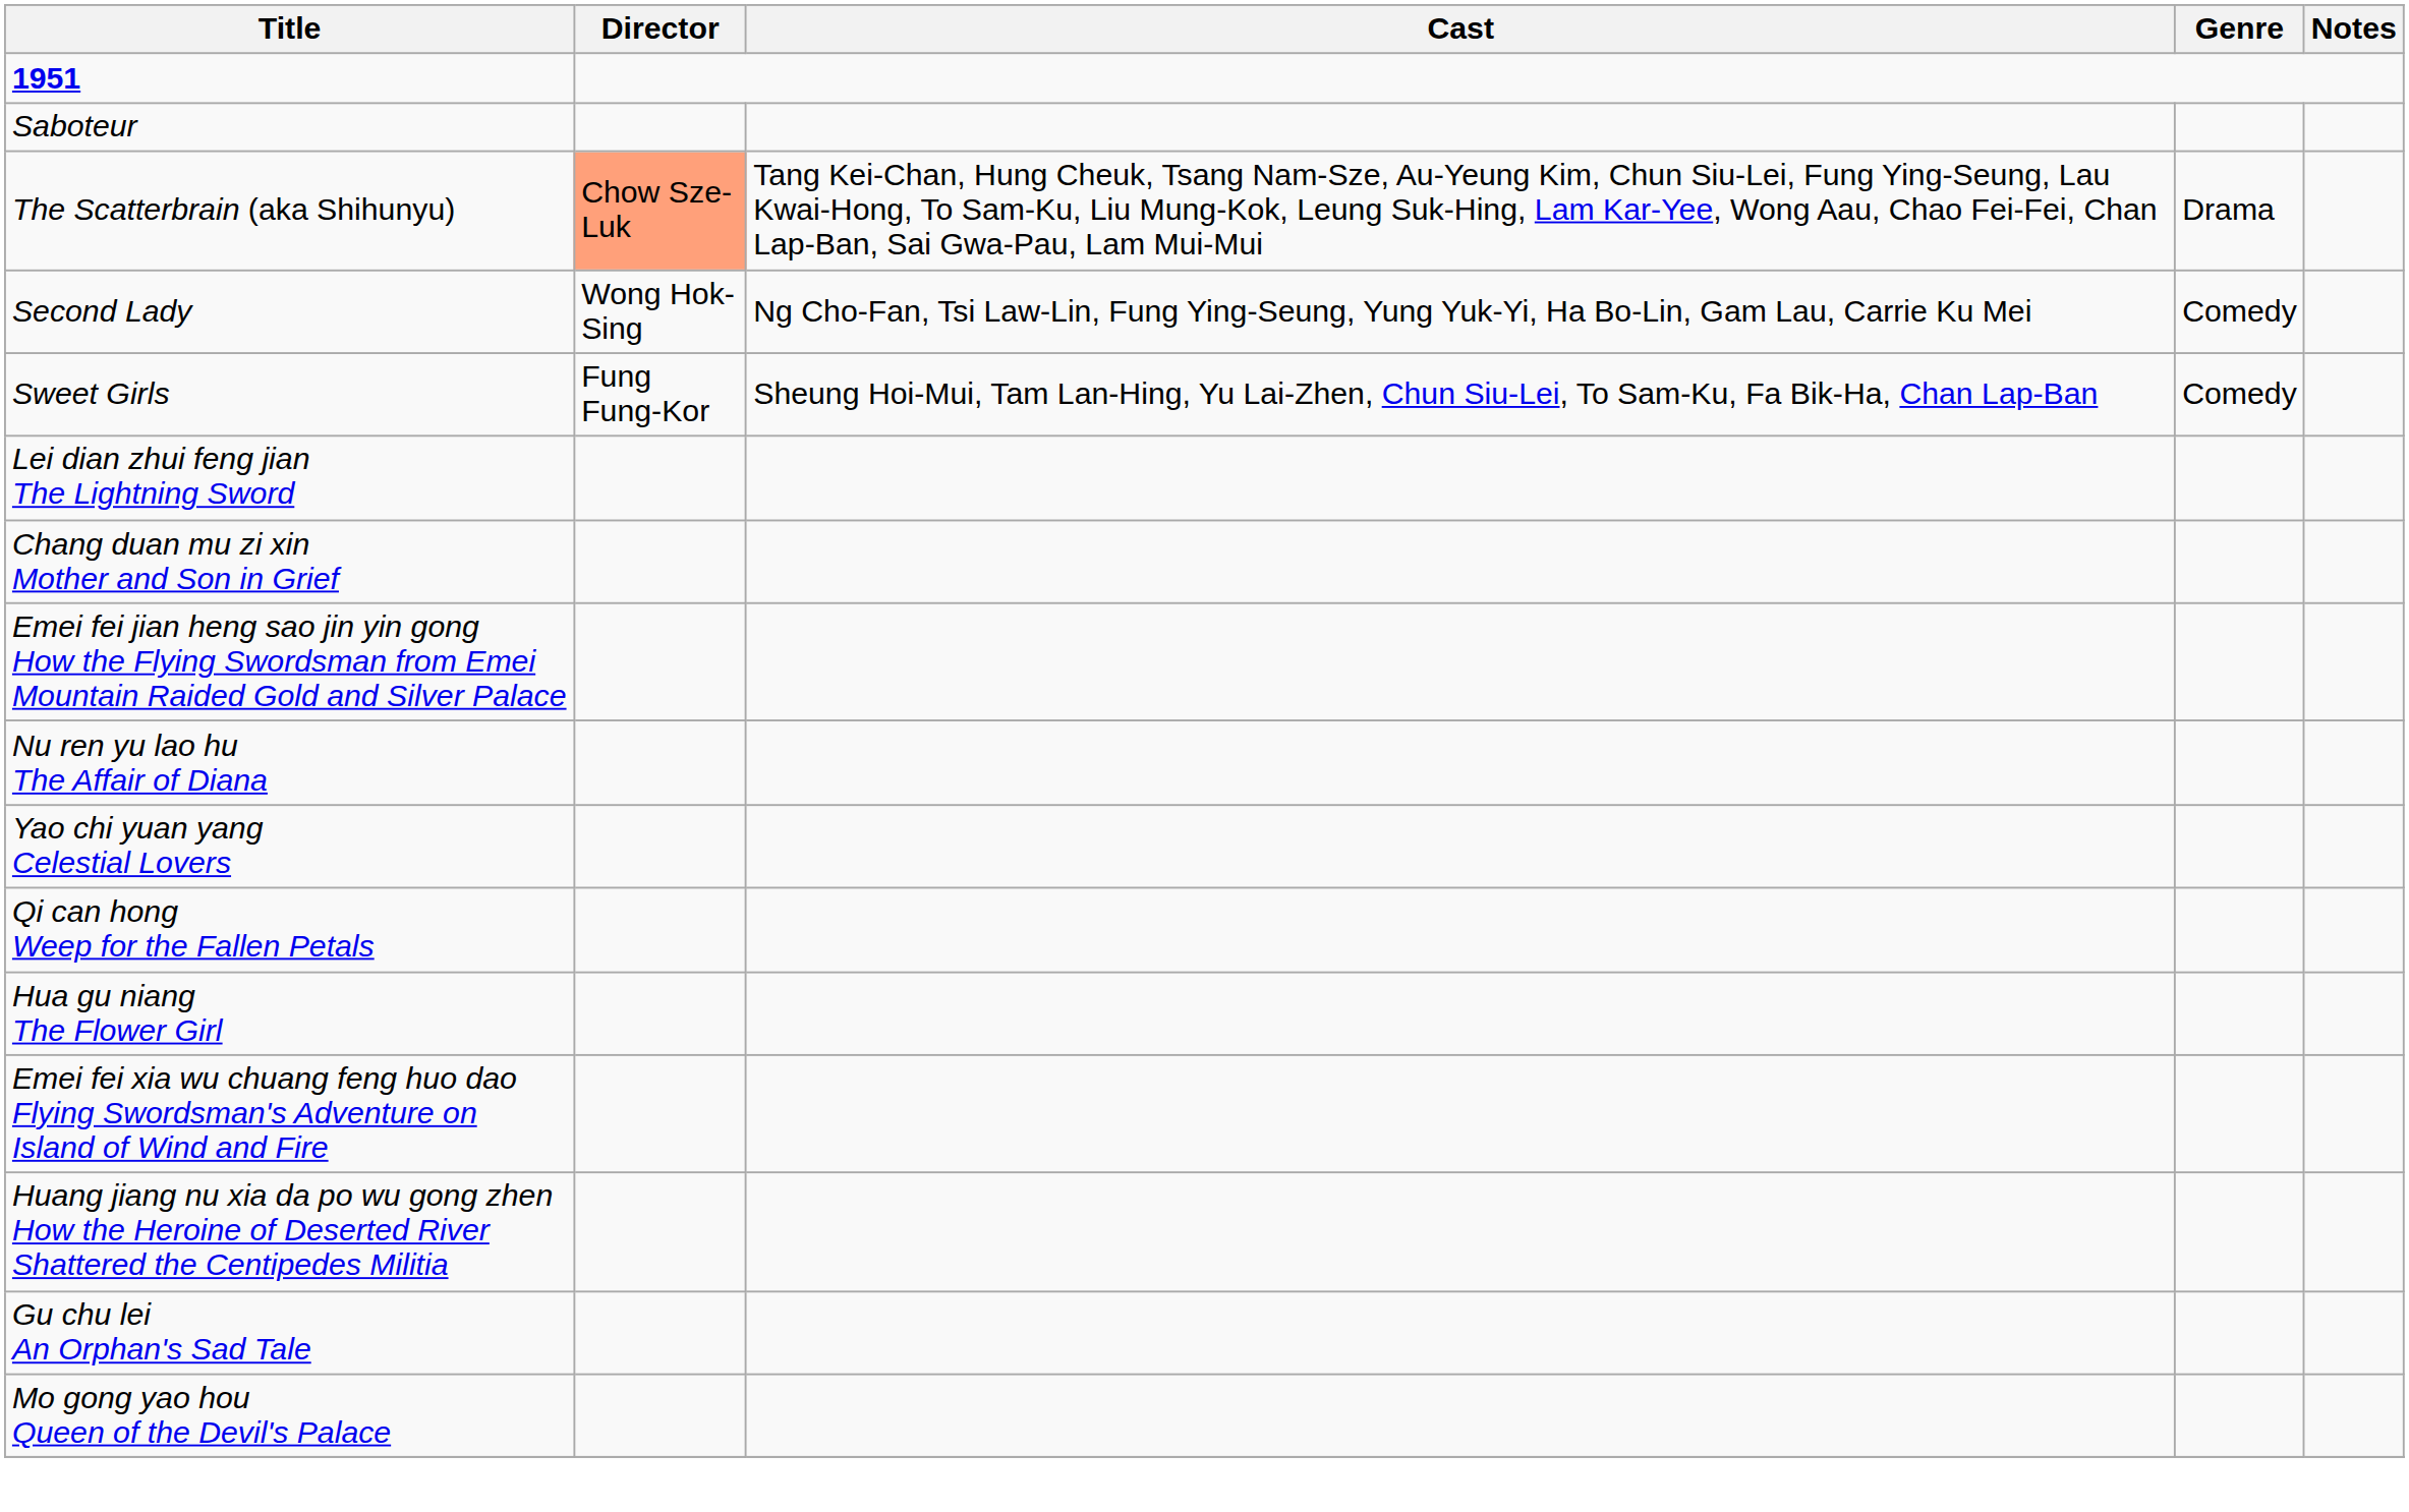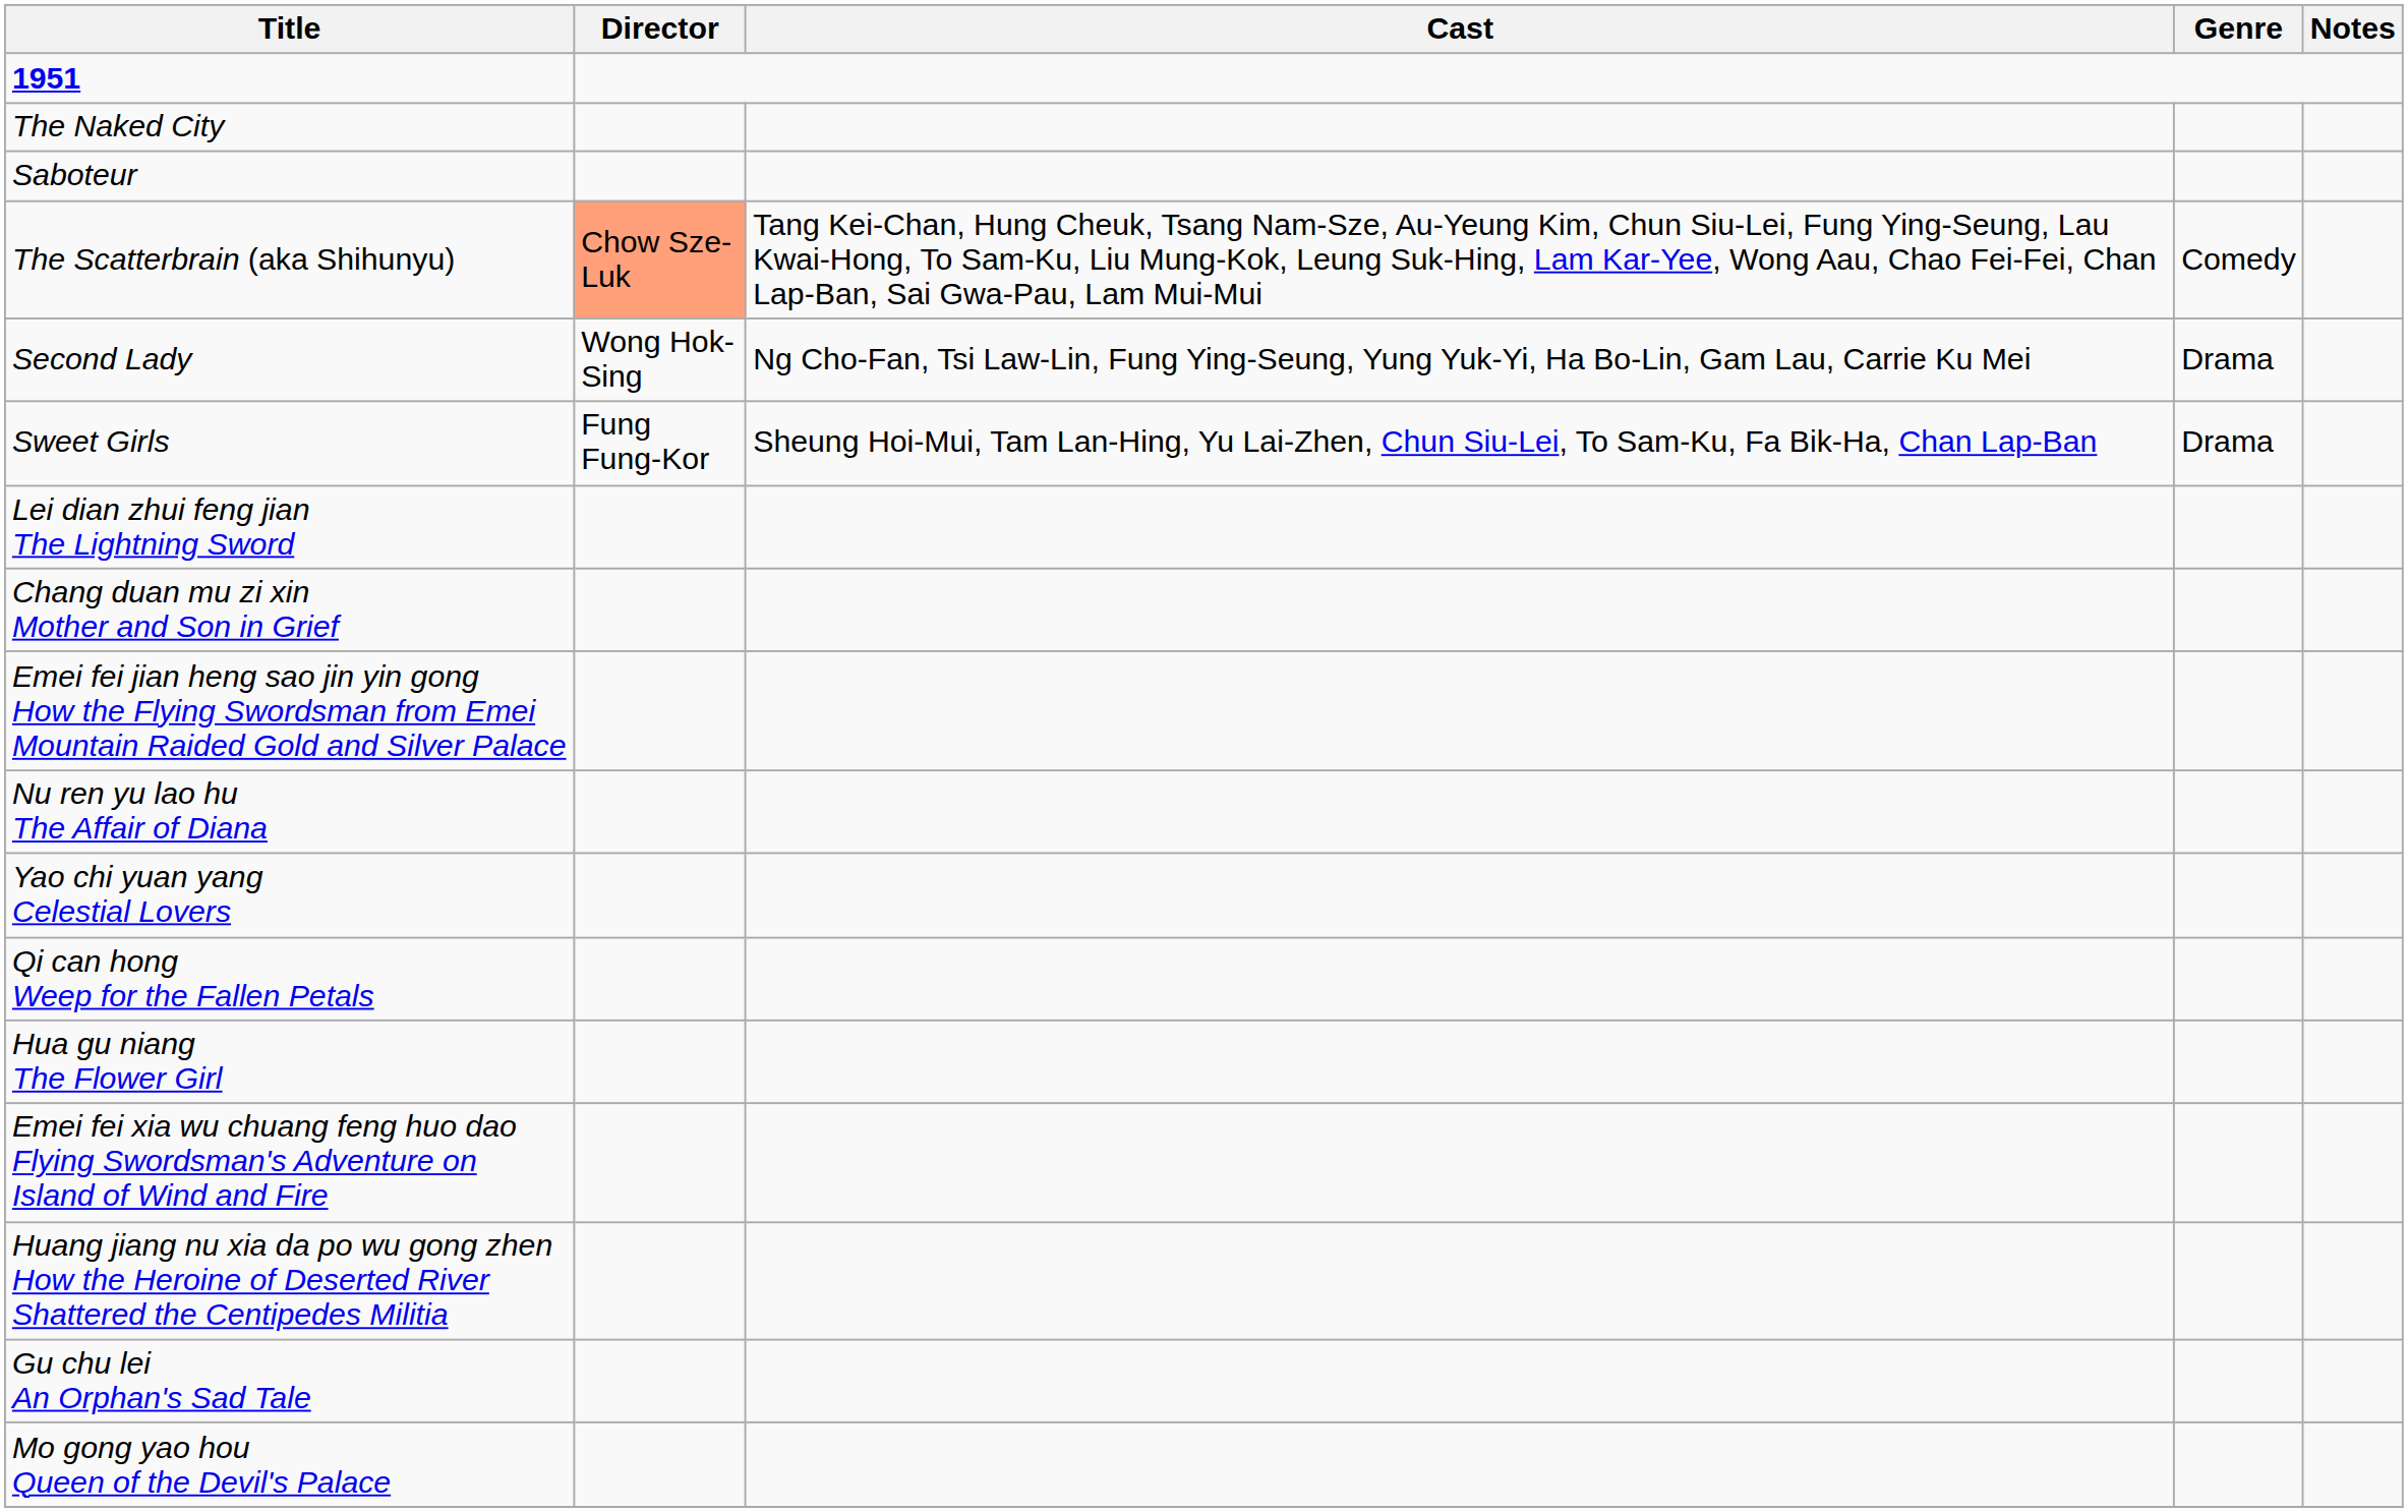+ row: The Naked City
The Scatterbrain (aka Shihunyu) | Genre: Drama -> Comedy
Second Lady | Genre: Comedy -> Drama
Sweet Girls | Genre: Comedy -> Drama
